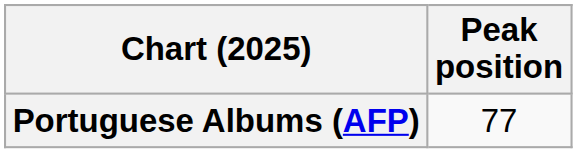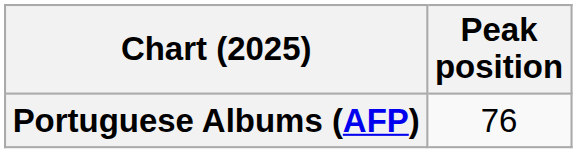Portuguese Albums (AFP) | Peak position: 77 -> 76
